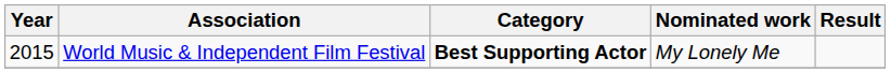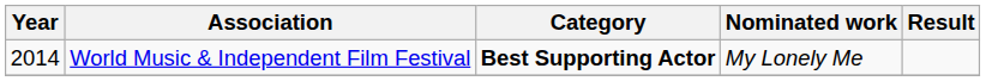World Music & Independent Film Festival | Year: 2015 -> 2014
